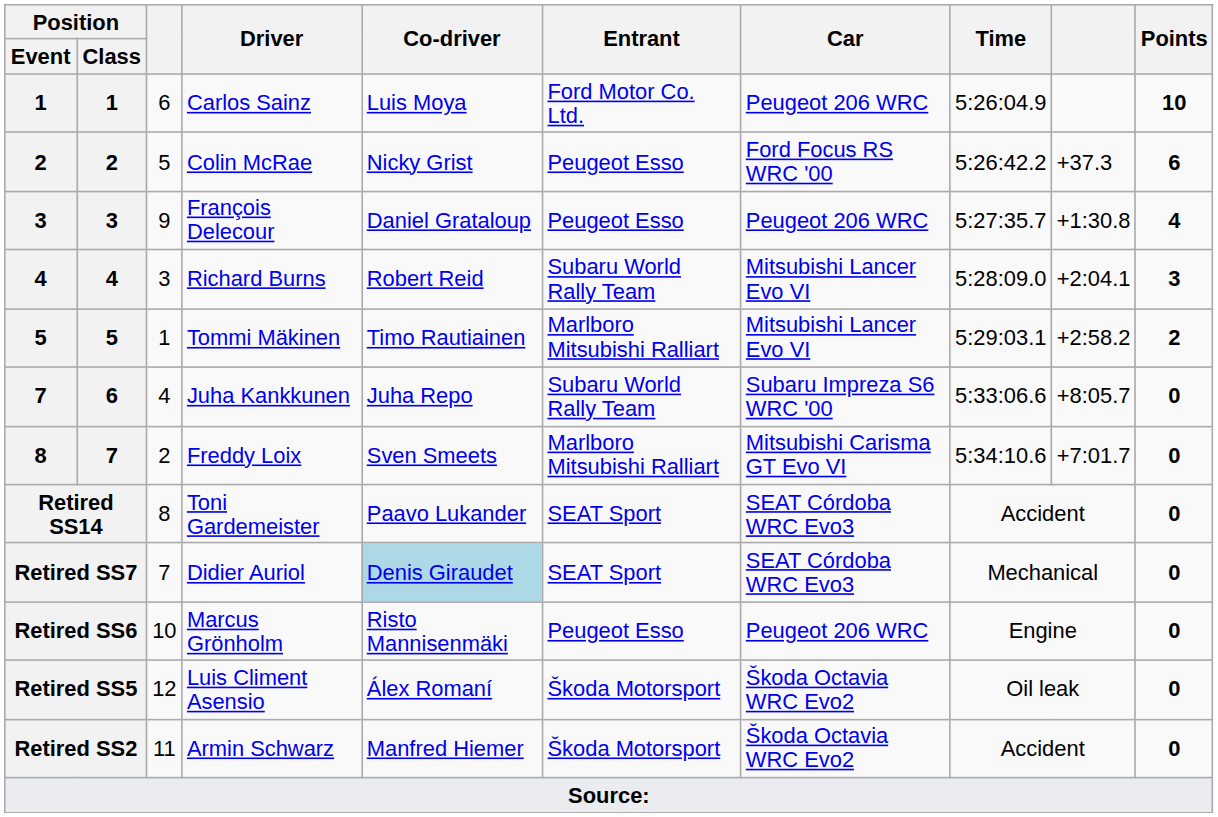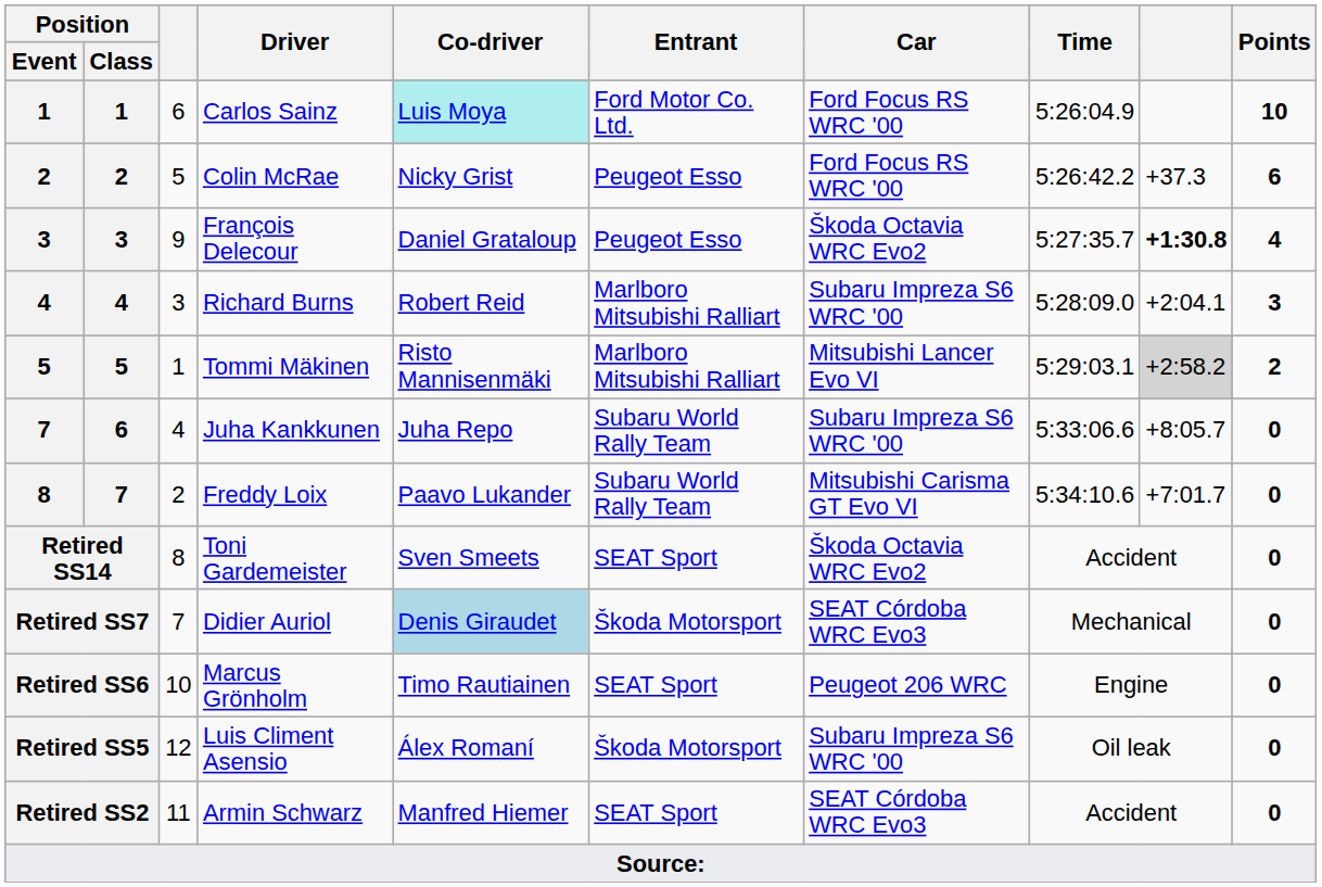Carlos Sainz | Co-driver: no background -> paleturquoise background
Carlos Sainz | Car: Peugeot 206 WRC -> Ford Focus RS WRC '00
François Delecour | Car: Peugeot 206 WRC -> Škoda Octavia WRC Evo2
François Delecour | column 9: normal -> bold
Richard Burns | Entrant: Subaru World Rally Team -> Marlboro Mitsubishi Ralliart
Richard Burns | Car: Mitsubishi Lancer Evo VI -> Subaru Impreza S6 WRC '00
Tommi Mäkinen | Co-driver: Timo Rautiainen -> Risto Mannisenmäki
Tommi Mäkinen | column 9: no background -> lightgrey background
Freddy Loix | Co-driver: Sven Smeets -> Paavo Lukander
Freddy Loix | Entrant: Marlboro Mitsubishi Ralliart -> Subaru World Rally Team
Toni Gardemeister | Co-driver: Paavo Lukander -> Sven Smeets
Toni Gardemeister | Car: SEAT Córdoba WRC Evo3 -> Škoda Octavia WRC Evo2
Didier Auriol | Entrant: SEAT Sport -> Škoda Motorsport
Marcus Grönholm | Co-driver: Risto Mannisenmäki -> Timo Rautiainen
Marcus Grönholm | Entrant: Peugeot Esso -> SEAT Sport
Luis Climent Asensio | Car: Škoda Octavia WRC Evo2 -> Subaru Impreza S6 WRC '00
Armin Schwarz | Entrant: Škoda Motorsport -> SEAT Sport
Armin Schwarz | Car: Škoda Octavia WRC Evo2 -> SEAT Córdoba WRC Evo3
